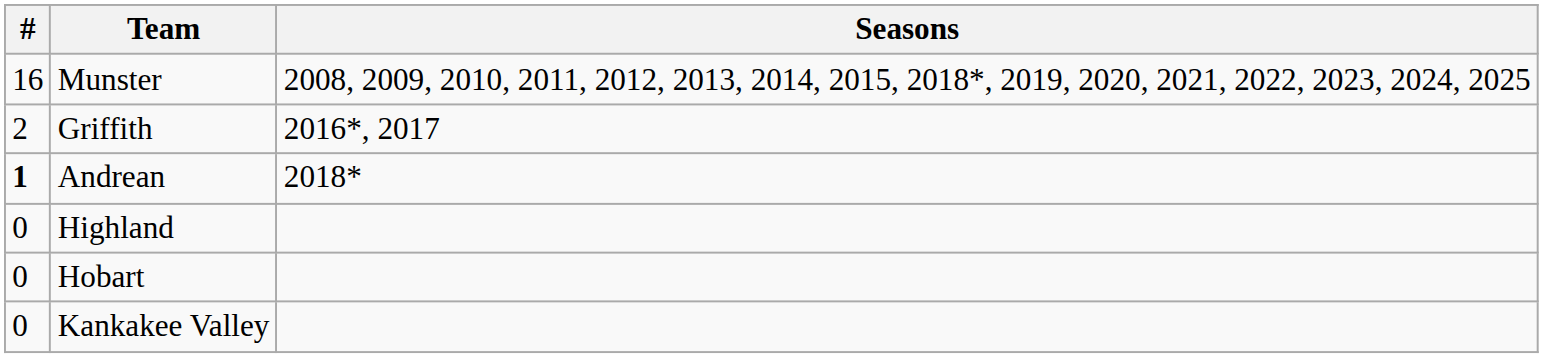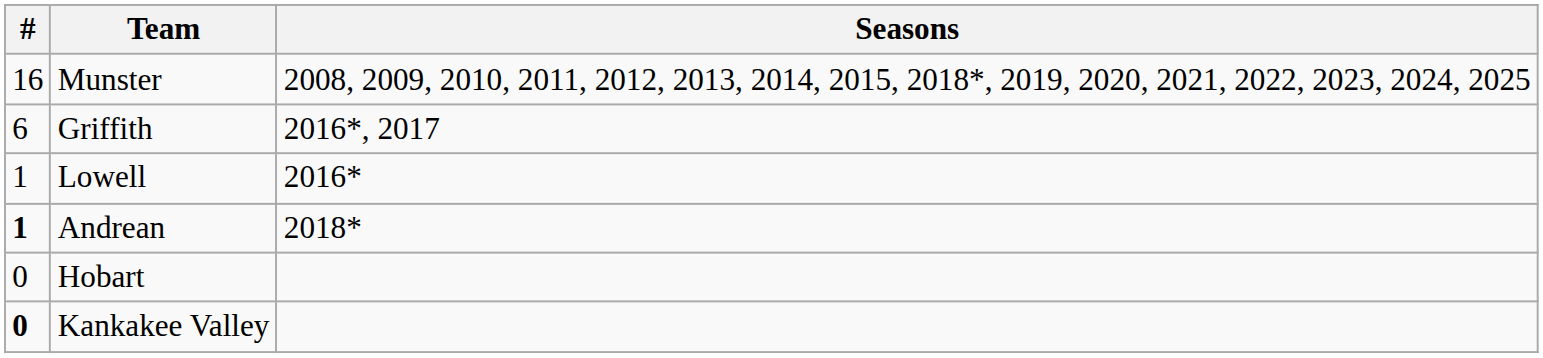Griffith | #: 2 -> 6
+ row: 1 | Lowell | 2016*
- row: 0 | Highland
Kankakee Valley | #: normal -> bold
